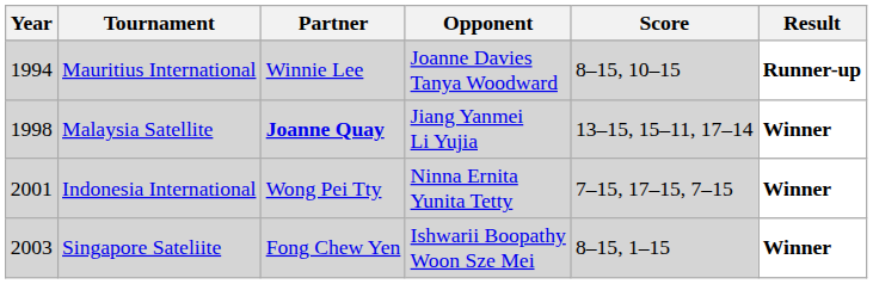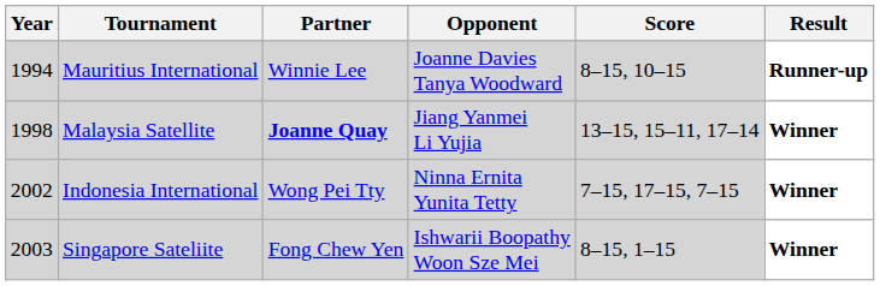Indonesia International | Year: 2001 -> 2002
